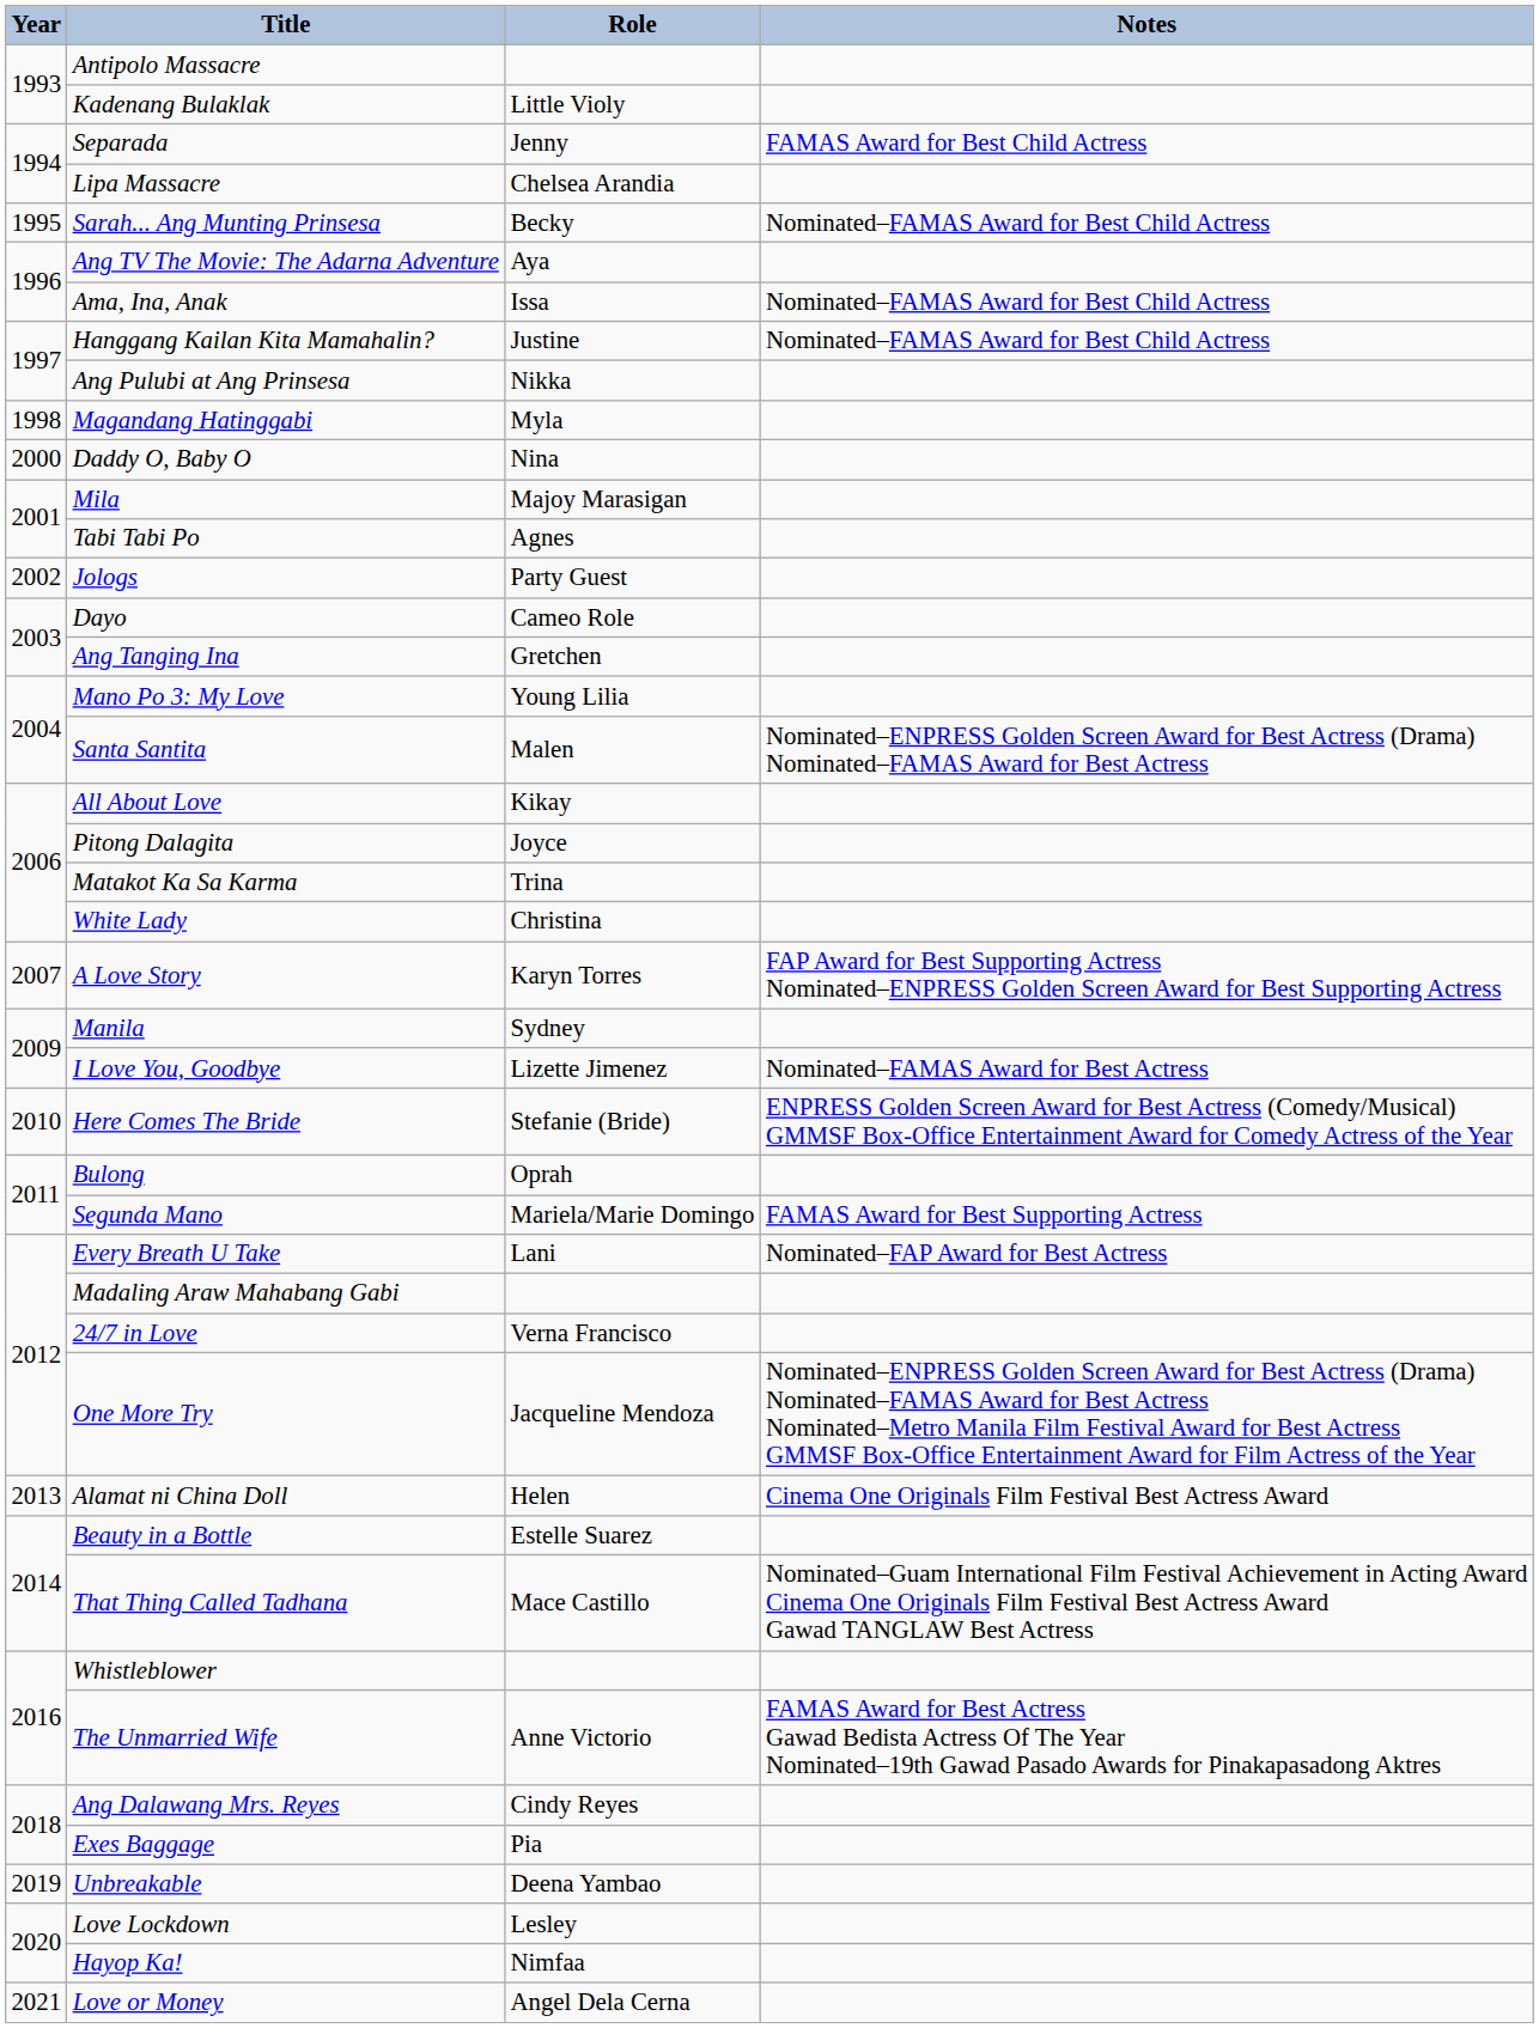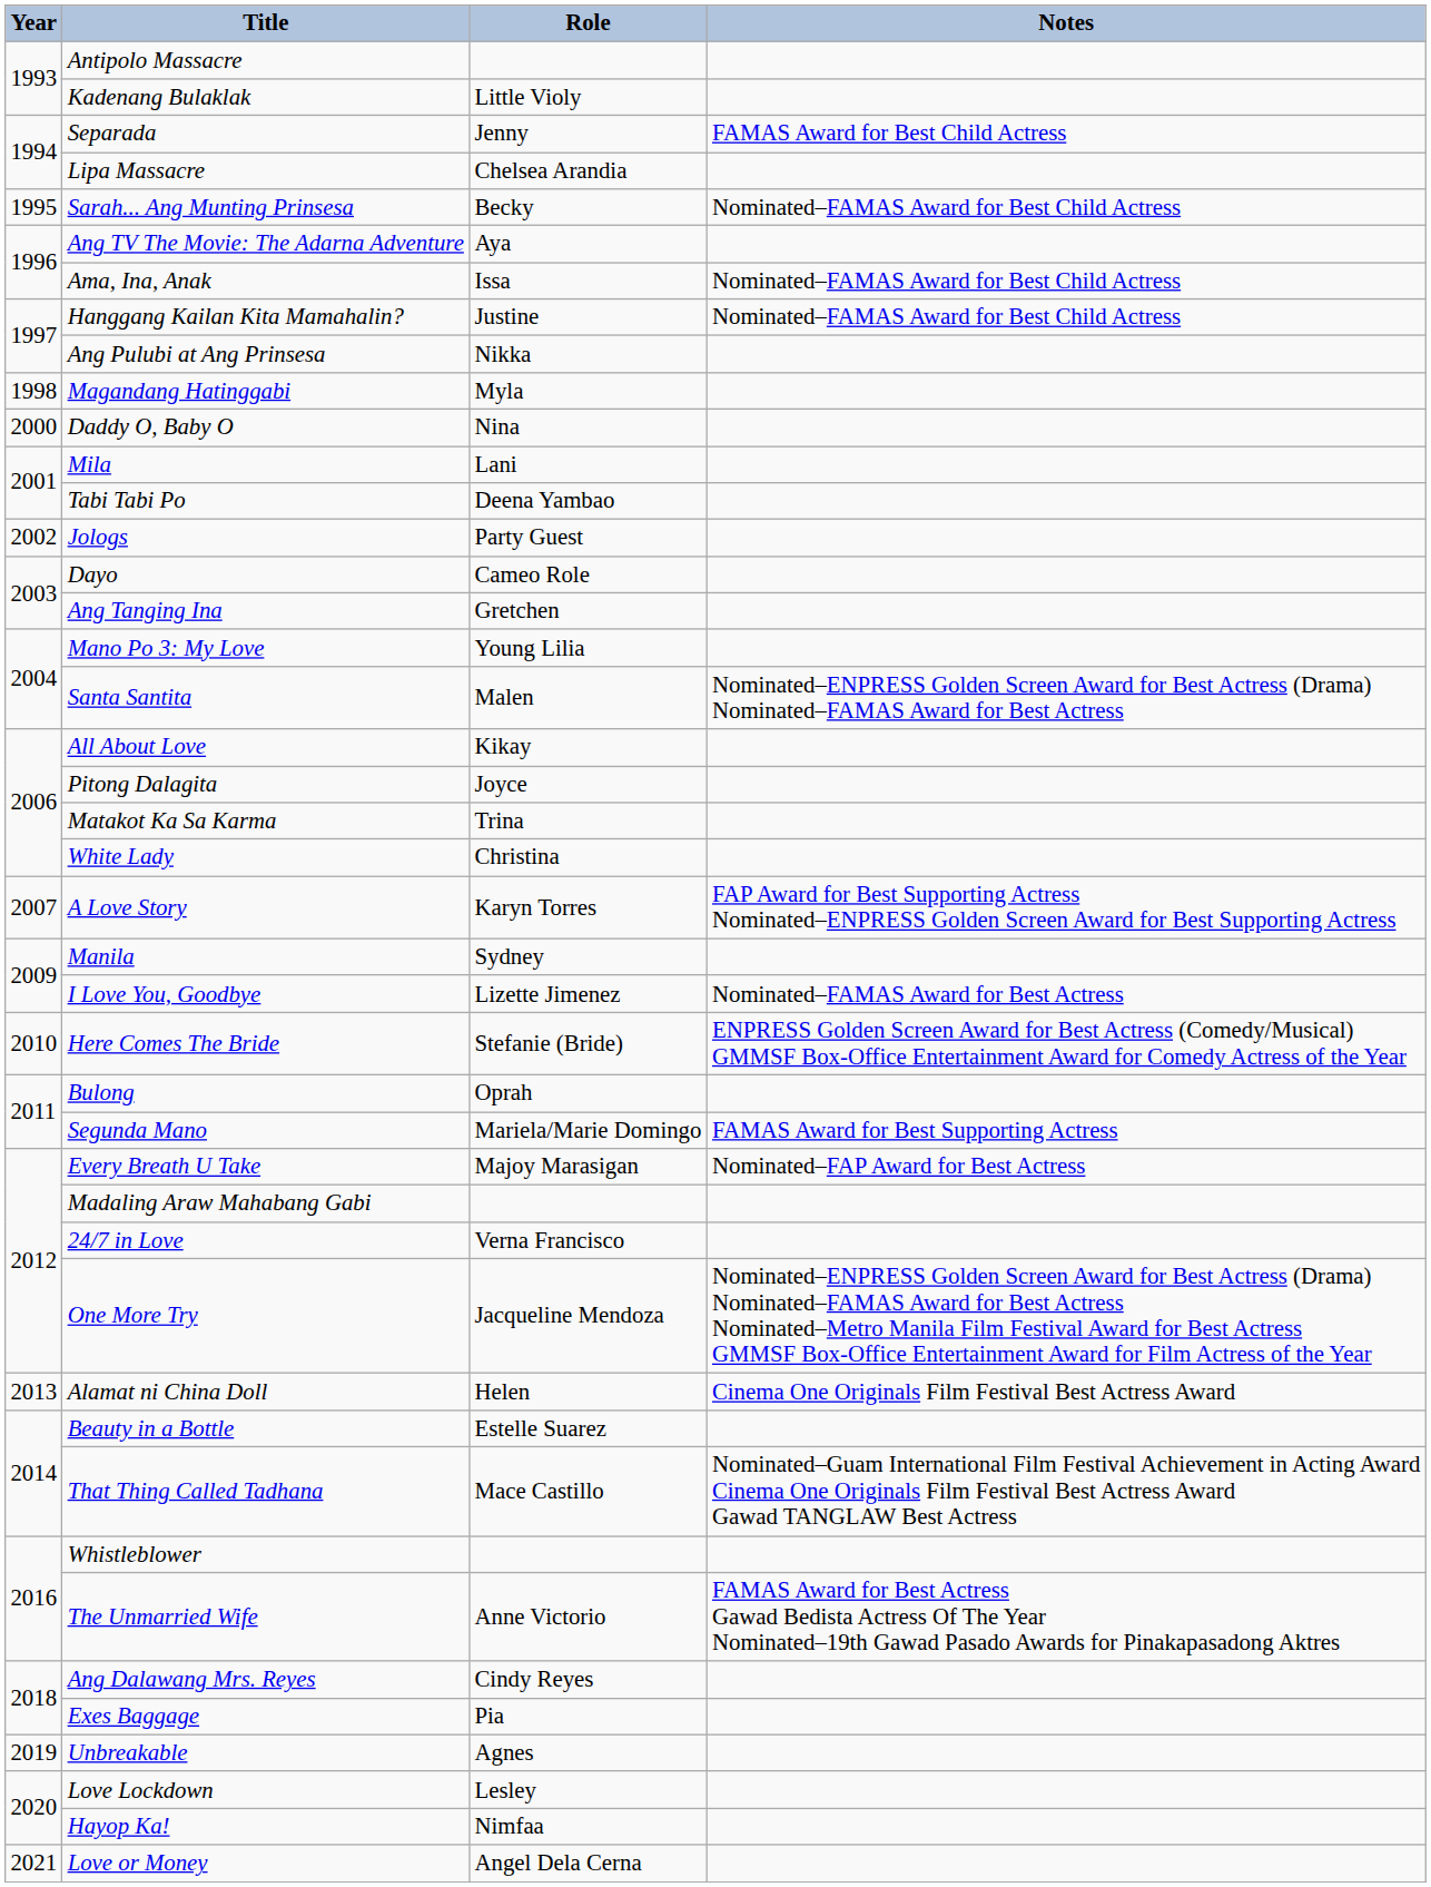Mila | Role: Majoy Marasigan -> Lani
Tabi Tabi Po | Role: Agnes -> Deena Yambao
Every Breath U Take | Role: Lani -> Majoy Marasigan
Unbreakable | Role: Deena Yambao -> Agnes
